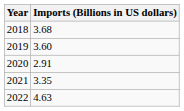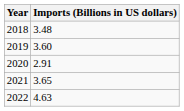2018 | Imports (Billions in US dollars): 3.68 -> 3.48
2021 | Imports (Billions in US dollars): 3.35 -> 3.65
